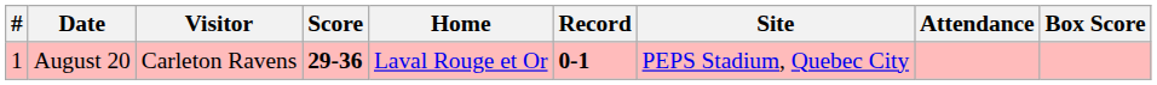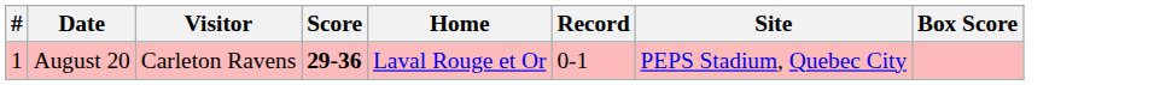- column: Attendance
August 20 | Record: bold -> normal
